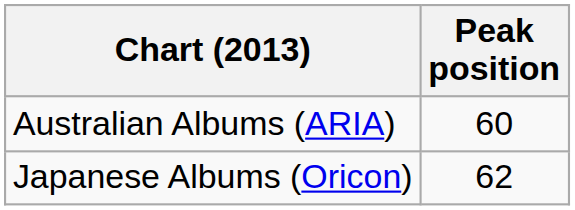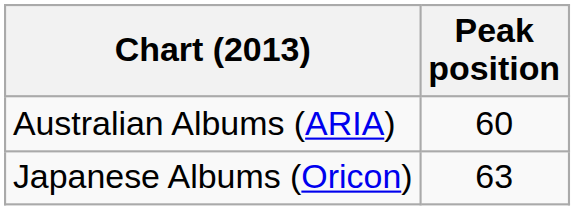Japanese Albums (Oricon) | Peak position: 62 -> 63
